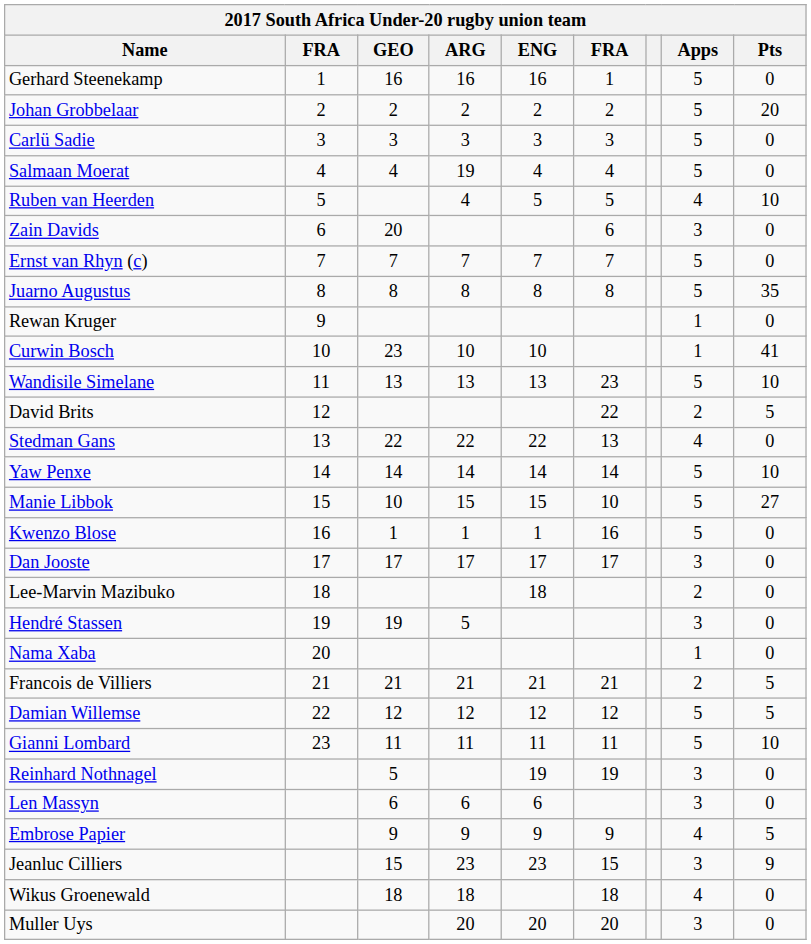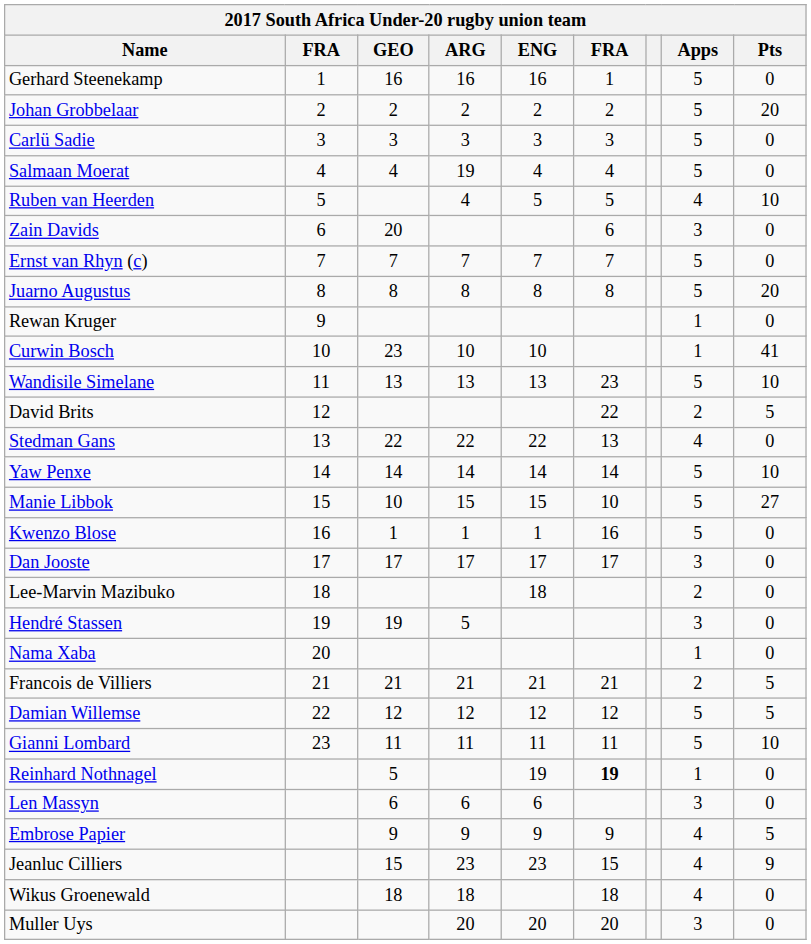Juarno Augustus | Pts: 35 -> 20
Reinhard Nothnagel | column 6: normal -> bold
Reinhard Nothnagel | Apps: 3 -> 1
Jeanluc Cilliers | Apps: 3 -> 4
